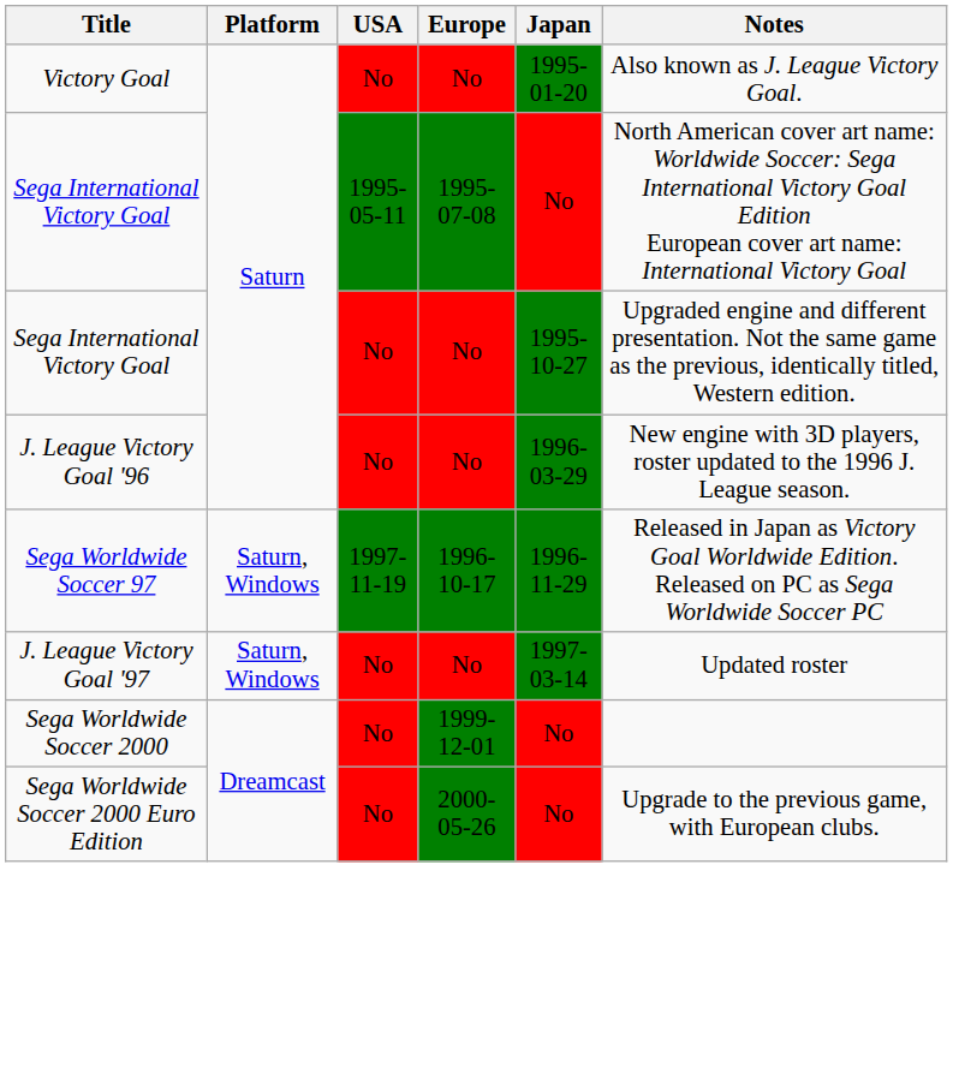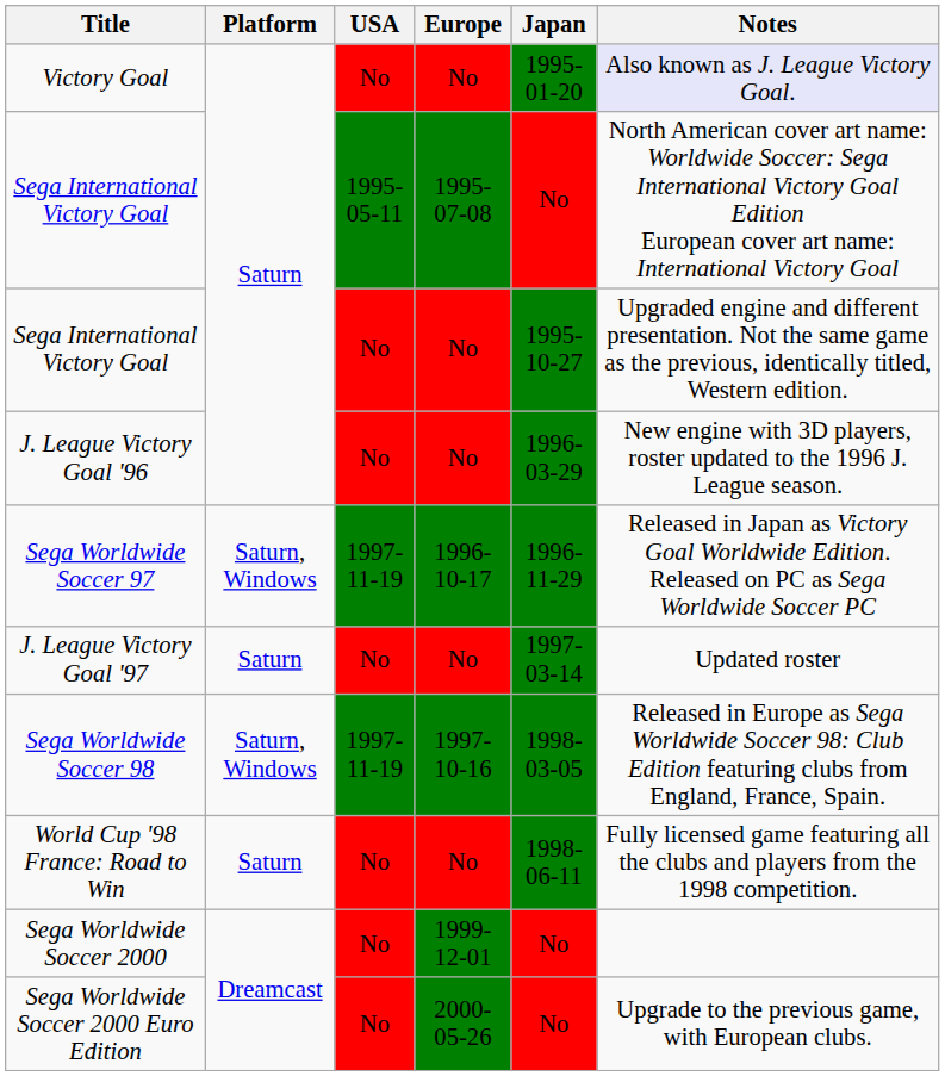Victory Goal | Notes: no background -> lavender background
J. League Victory Goal '97 | Platform: Saturn, Windows -> Saturn
+ row: Sega Worldwide Soccer 98 | Saturn, Windows | 1997-11-19 | 1997-10-16 | 1998-03-05 | Released in Europe as Sega Worldwide Soccer 98: Club Edition featuring clubs from England, France, Spain.
+ row: World Cup '98 France: Road to Win | Saturn | No | No | 1998-06-11 | Fully licensed game featuring all the clubs and players from the 1998 competition.
